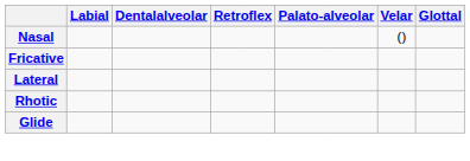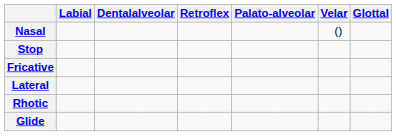+ row: Stop
